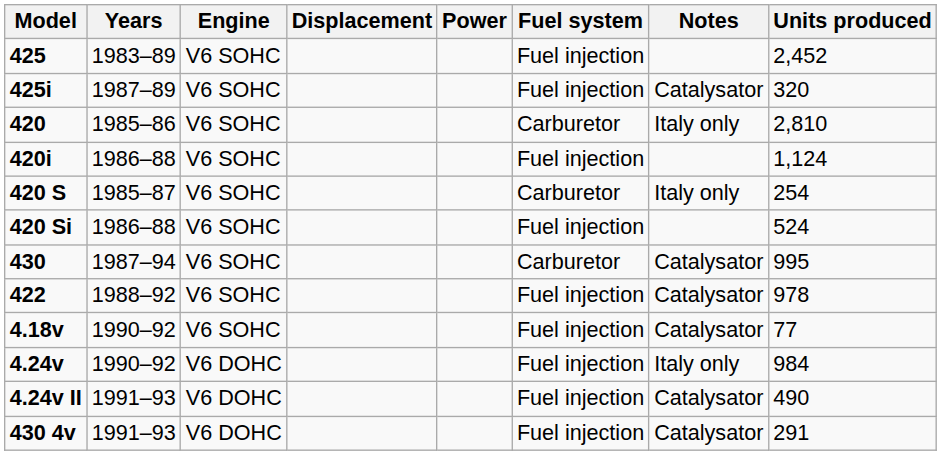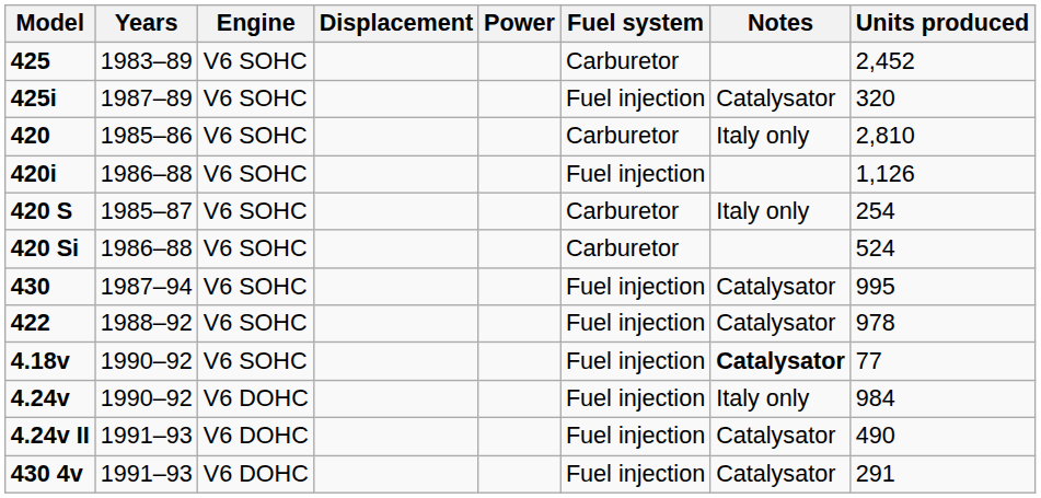425 | Fuel system: Fuel injection -> Carburetor
420i | Units produced: 1,124 -> 1,126
420 Si | Fuel system: Fuel injection -> Carburetor
430 | Fuel system: Carburetor -> Fuel injection
4.18v | Notes: normal -> bold
